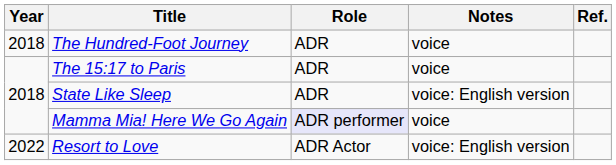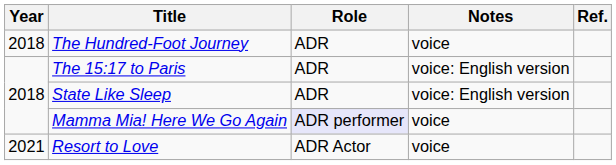The 15:17 to Paris | Notes: voice -> voice: English version
Resort to Love | Year: 2022 -> 2021
Resort to Love | Notes: voice: English version -> voice
